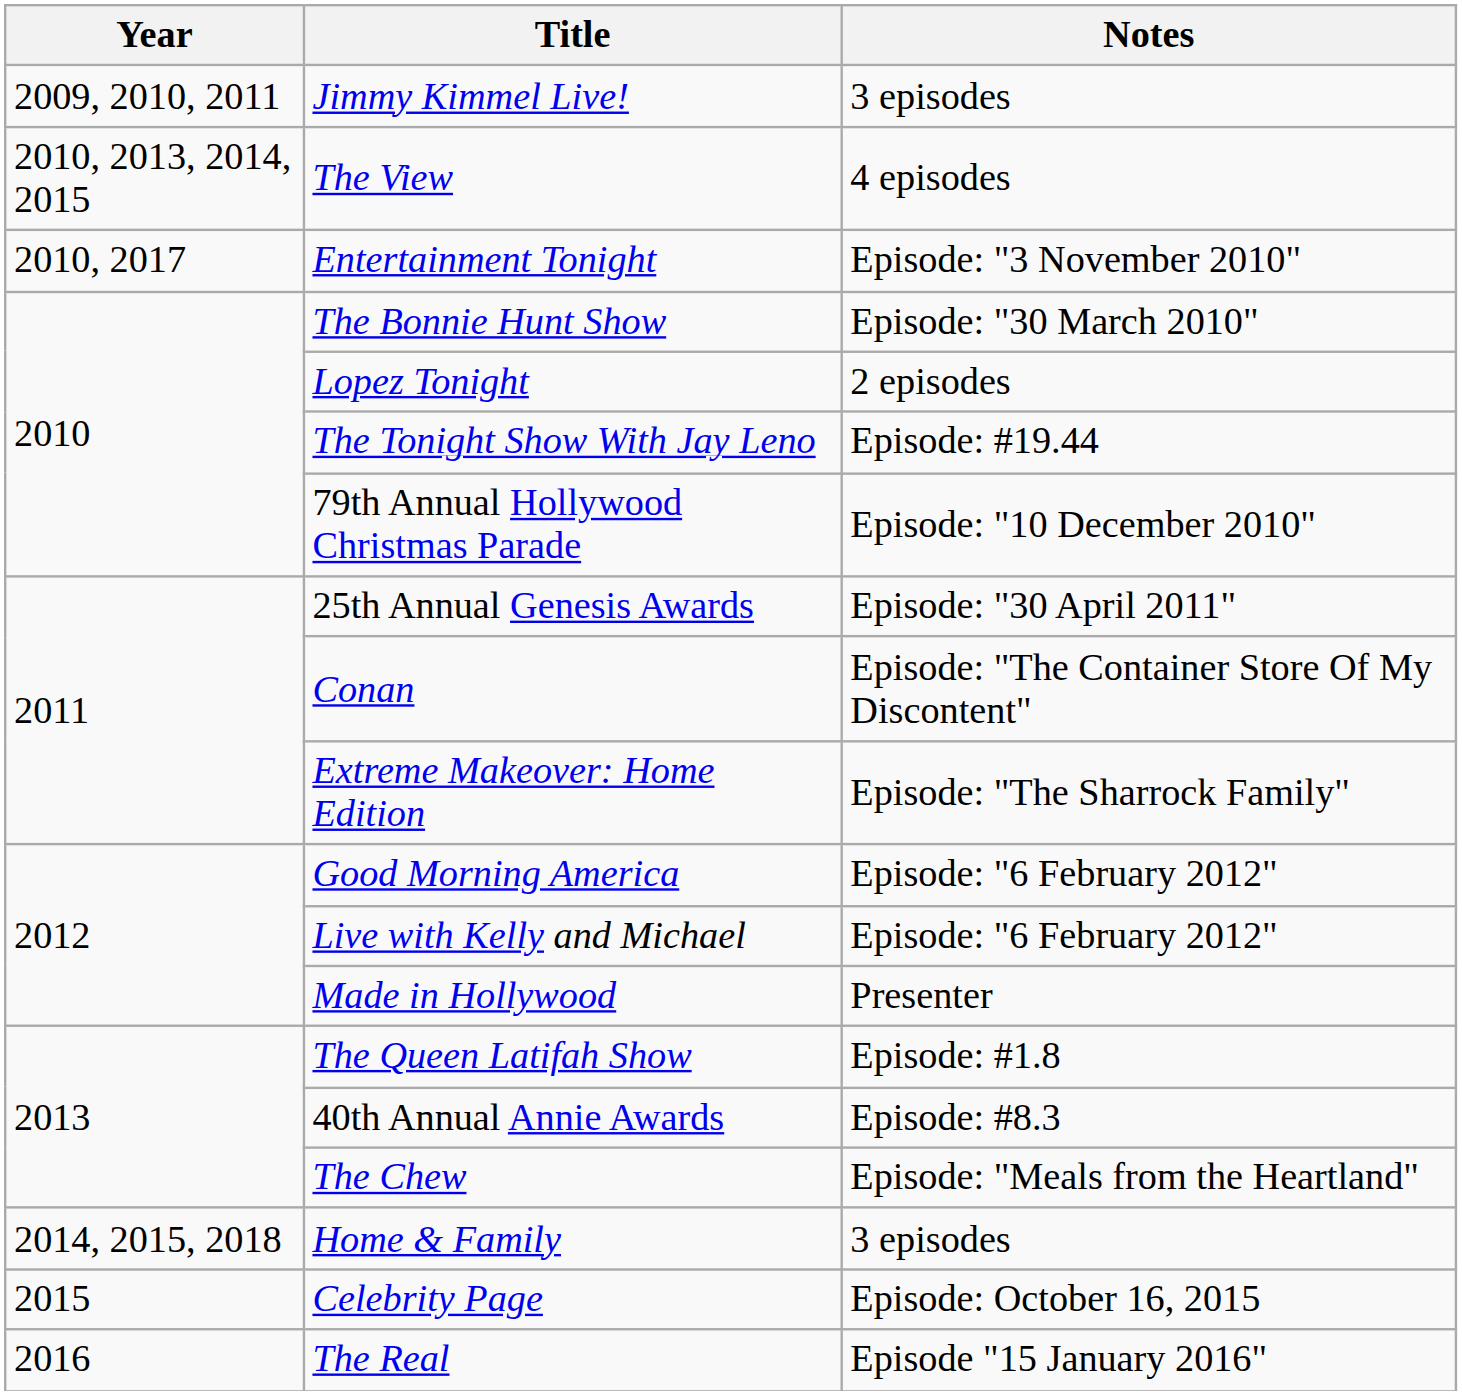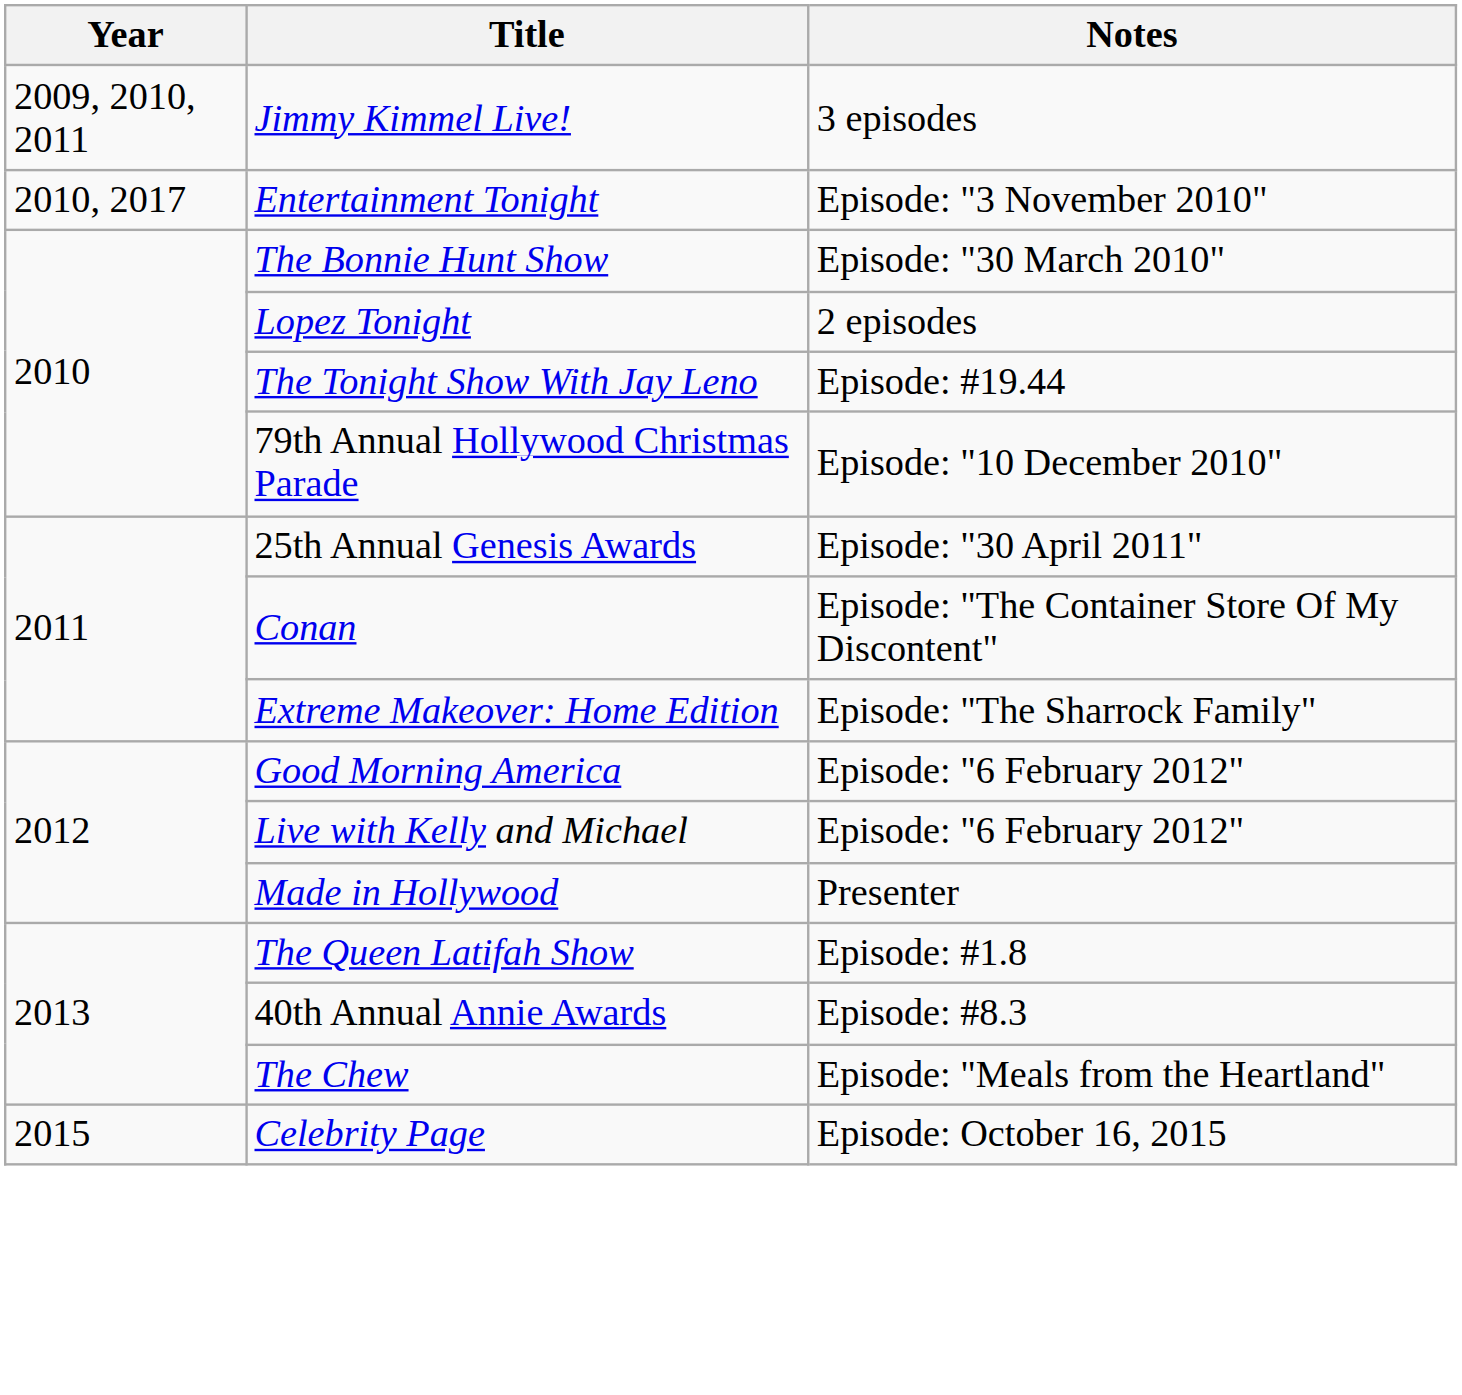- row: 2010, 2013, 2014, 2015 | The View | 4 episodes
- row: 2014, 2015, 2018 | Home & Family | 3 episodes
- row: 2016 | The Real | Episode "15 January 2016"
